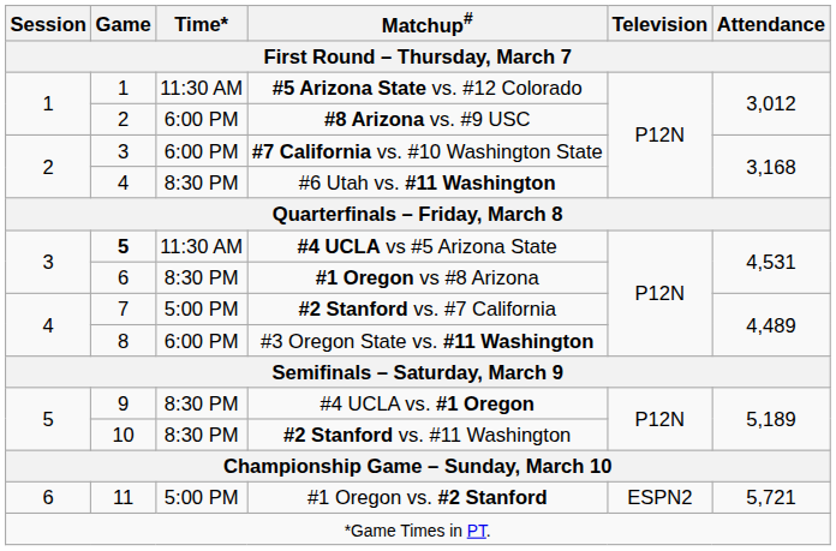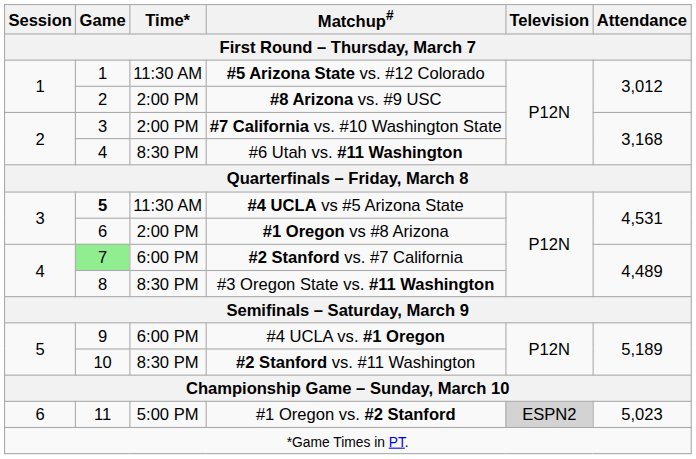#8 Arizona vs. #9 USC | Time*: 6:00 PM -> 2:00 PM
#7 California vs. #10 Washington State | Time*: 6:00 PM -> 2:00 PM
#1 Oregon vs #8 Arizona | Time*: 8:30 PM -> 2:00 PM
#2 Stanford vs. #7 California | Game: no background -> lightgreen background
#2 Stanford vs. #7 California | Time*: 5:00 PM -> 6:00 PM
#3 Oregon State vs. #11 Washington | Time*: 6:00 PM -> 8:30 PM
#4 UCLA vs. #1 Oregon | Time*: 8:30 PM -> 6:00 PM
#1 Oregon vs. #2 Stanford | Television: no background -> lightgrey background
#1 Oregon vs. #2 Stanford | Attendance: 5,721 -> 5,023
